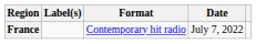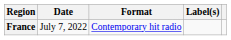columns swapped: Date <-> Label(s)
